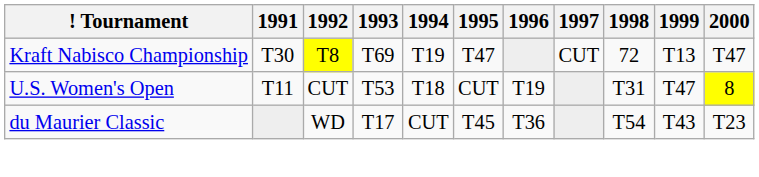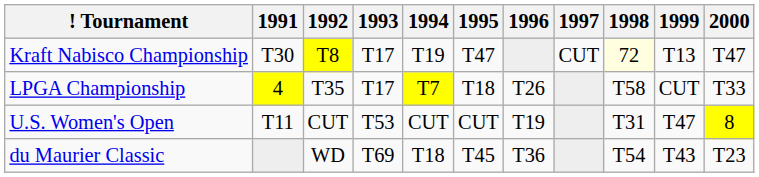Kraft Nabisco Championship | 1993: T69 -> T17
Kraft Nabisco Championship | 1998: no background -> lightyellow background
+ row: LPGA Championship | 4 | T35 | T17 | T7 | T18 | T26 | T58 | CUT | T33
U.S. Women's Open | 1994: T18 -> CUT
du Maurier Classic | 1993: T17 -> T69
du Maurier Classic | 1994: CUT -> T18
